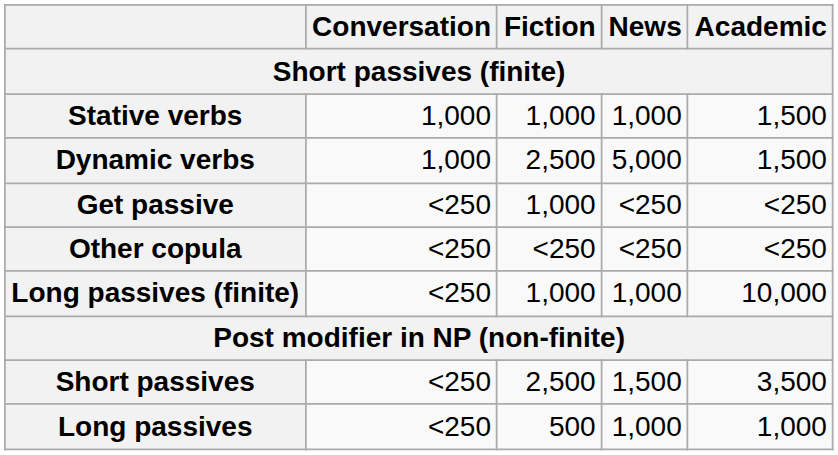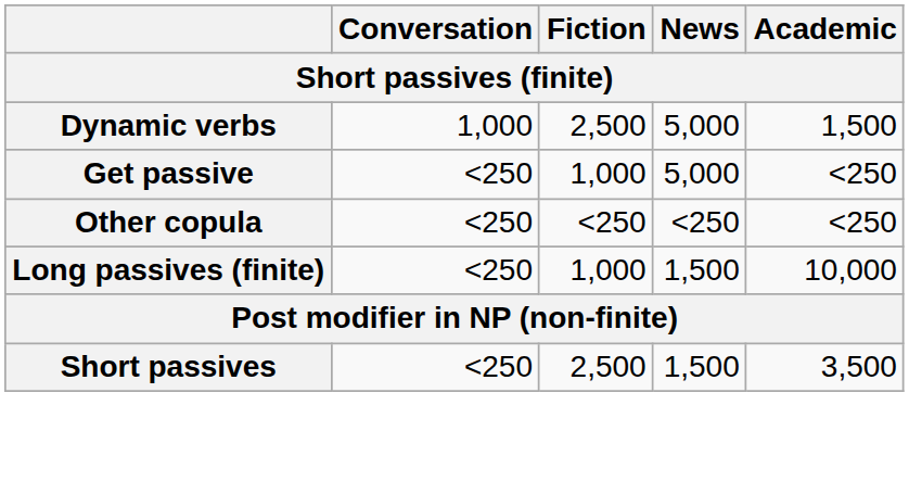- row: Stative verbs | 1,000 | 1,000 | 1,000 | 1,500
Get passive | News: <250 -> 5,000
Long passives (finite) | News: 1,000 -> 1,500
- row: Long passives | <250 | 500 | 1,000 | 1,000
